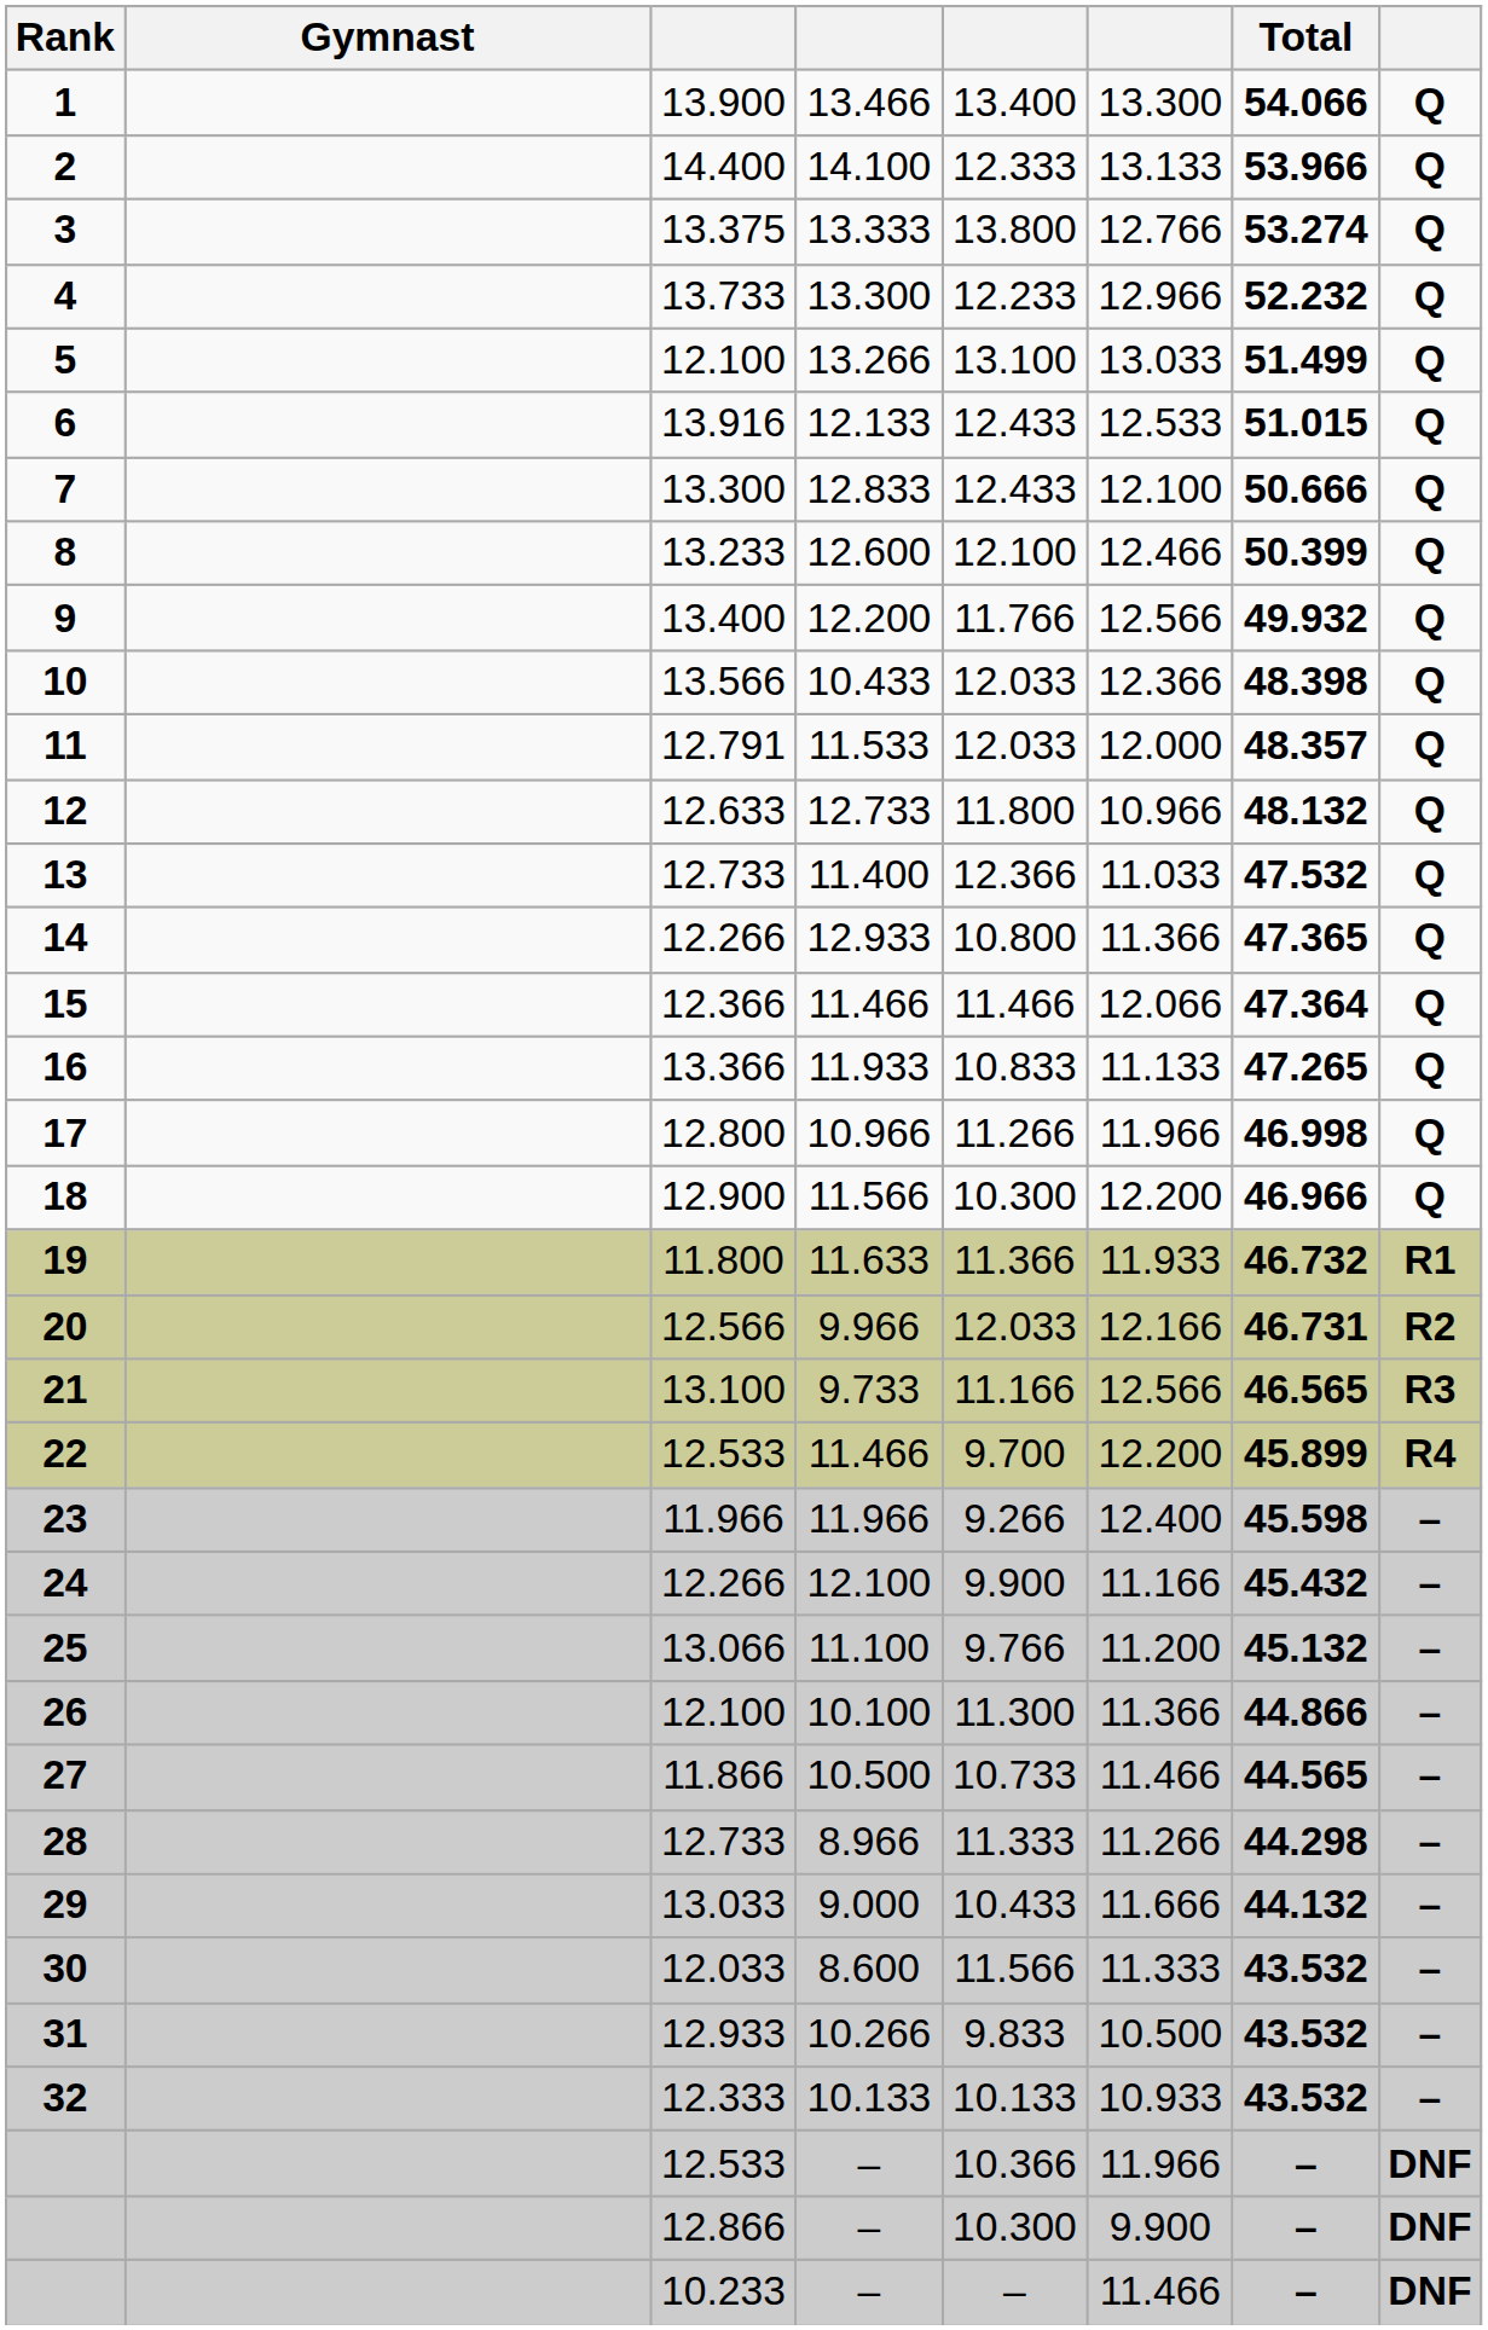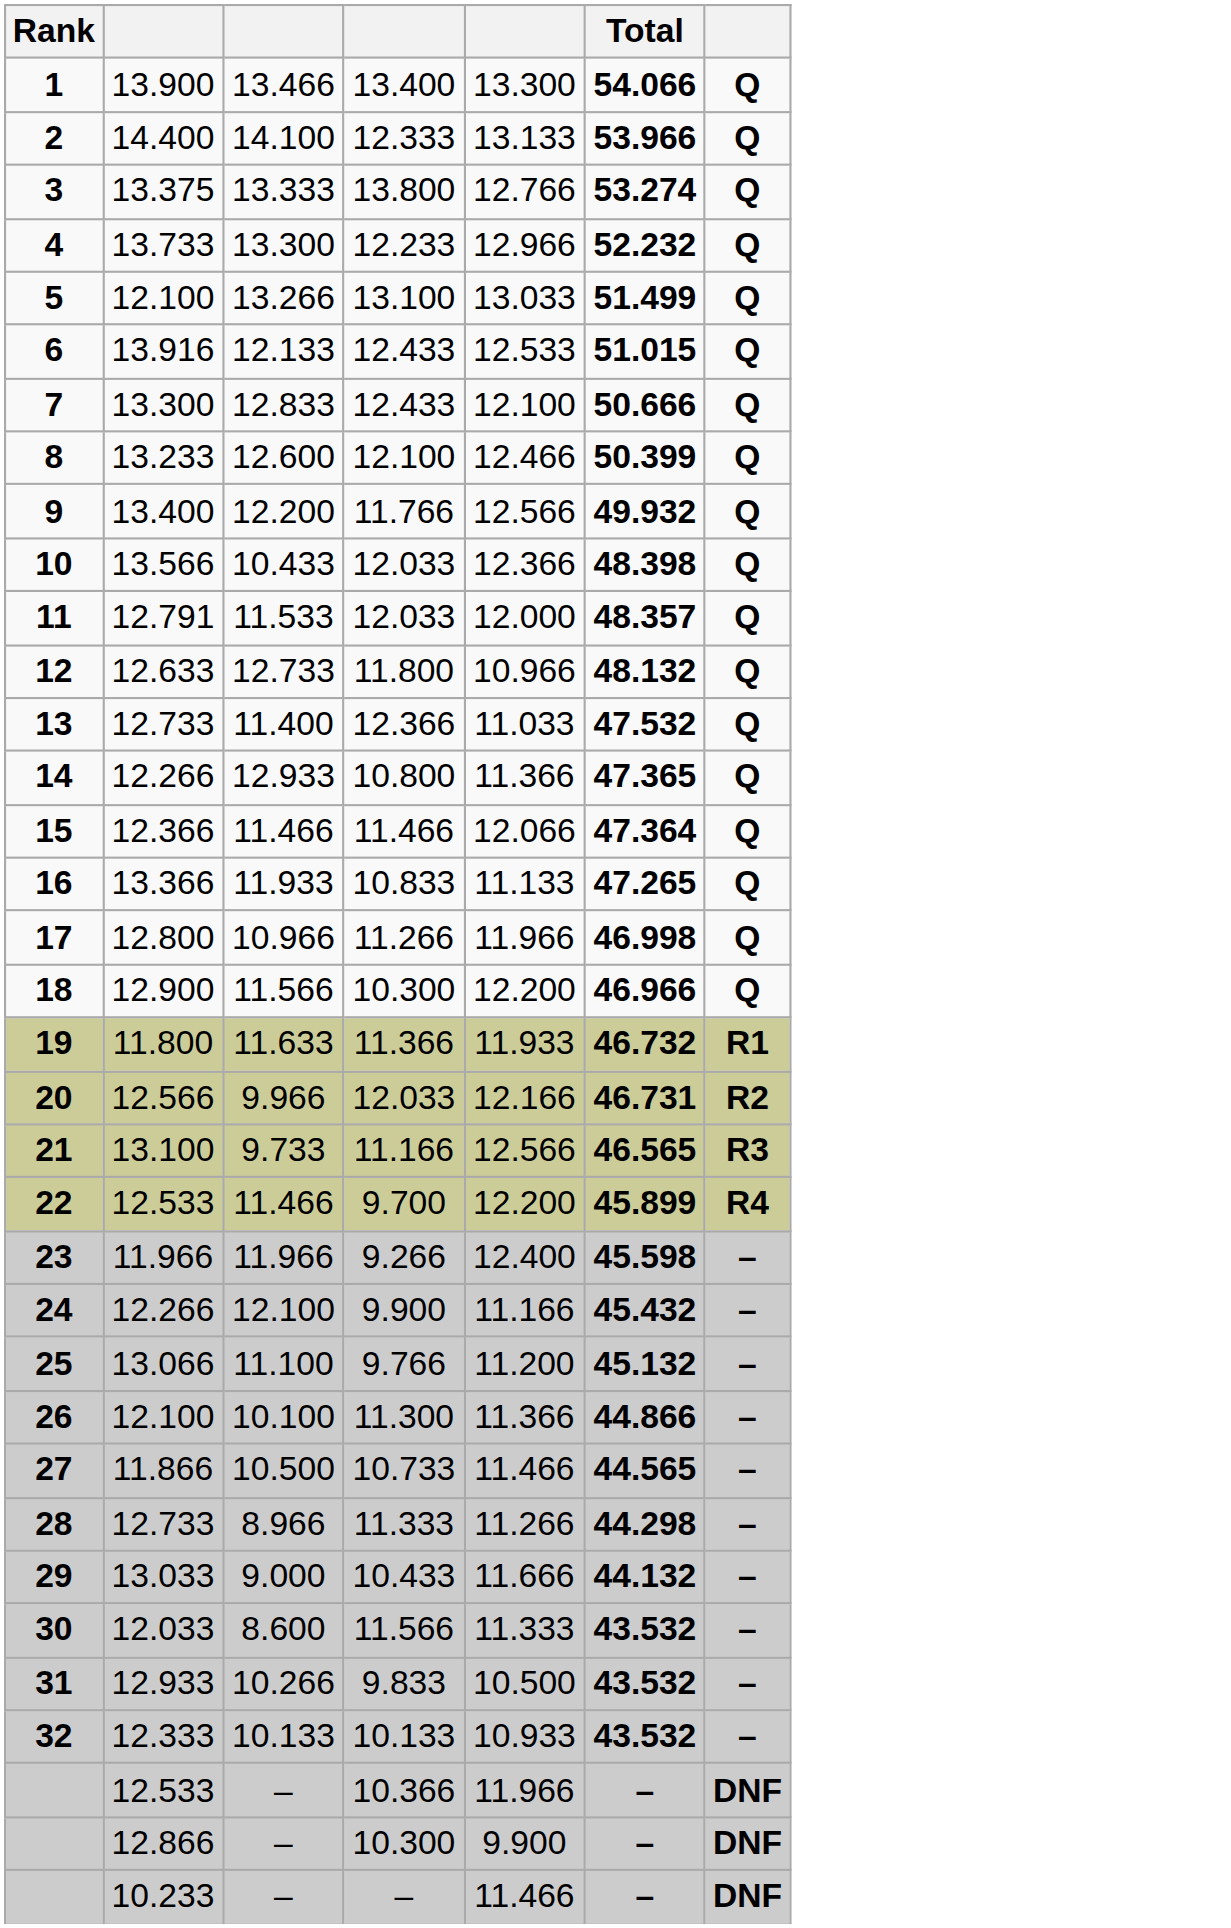- column: Gymnast
